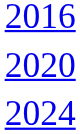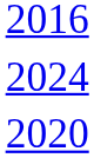rows swapped: 2020 <-> 2024
